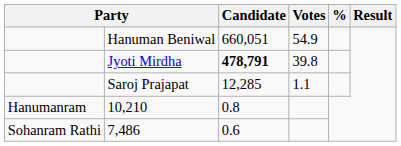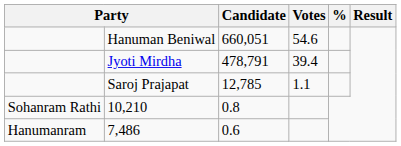Hanuman Beniwal | Votes: 54.9 -> 54.6
Jyoti Mirdha | Candidate: bold -> normal
Jyoti Mirdha | Votes: 39.8 -> 39.4
Saroj Prajapat | Candidate: 12,285 -> 12,785
10,210 | column 1: Hanumanram -> Sohanram Rathi
7,486 | column 1: Sohanram Rathi -> Hanumanram
